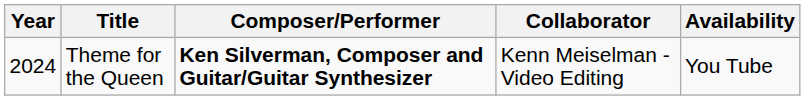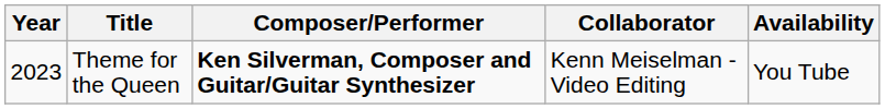Theme for the Queen | Year: 2024 -> 2023
